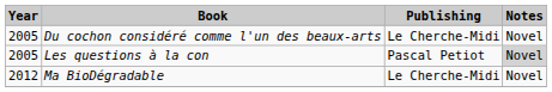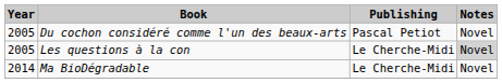Du cochon considéré comme l'un des beaux-arts | Publishing: Le Cherche-Midi -> Pascal Petiot
Les questions à la con | Publishing: Pascal Petiot -> Le Cherche-Midi
Ma BioDégradable | Year: 2012 -> 2014
